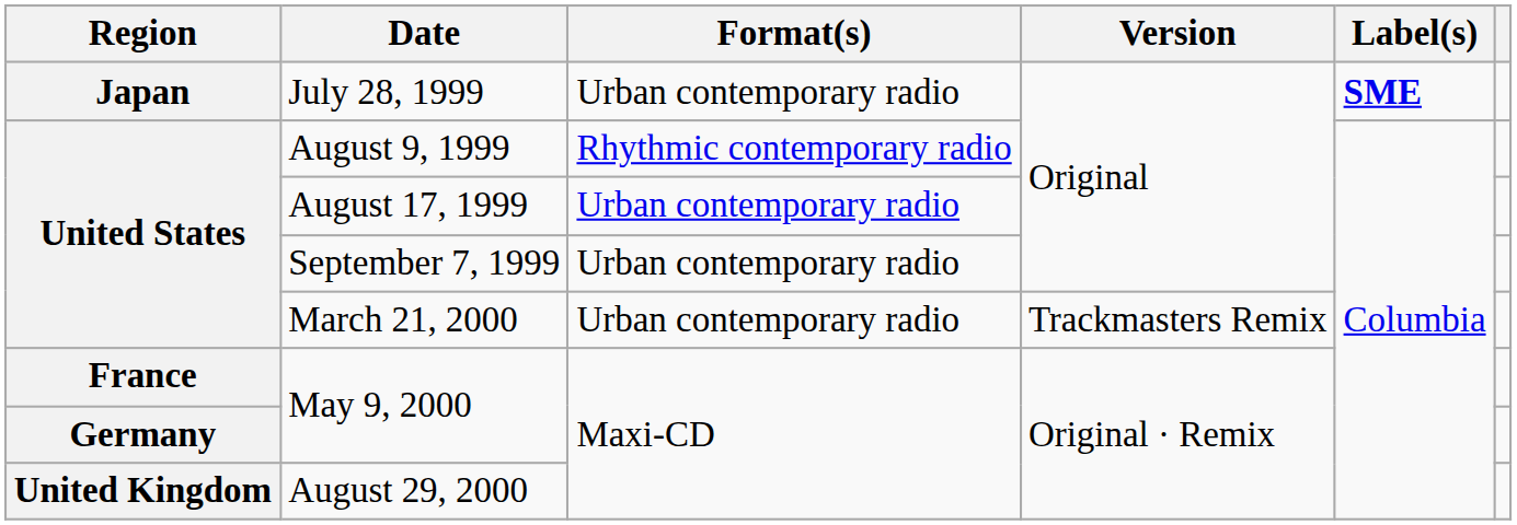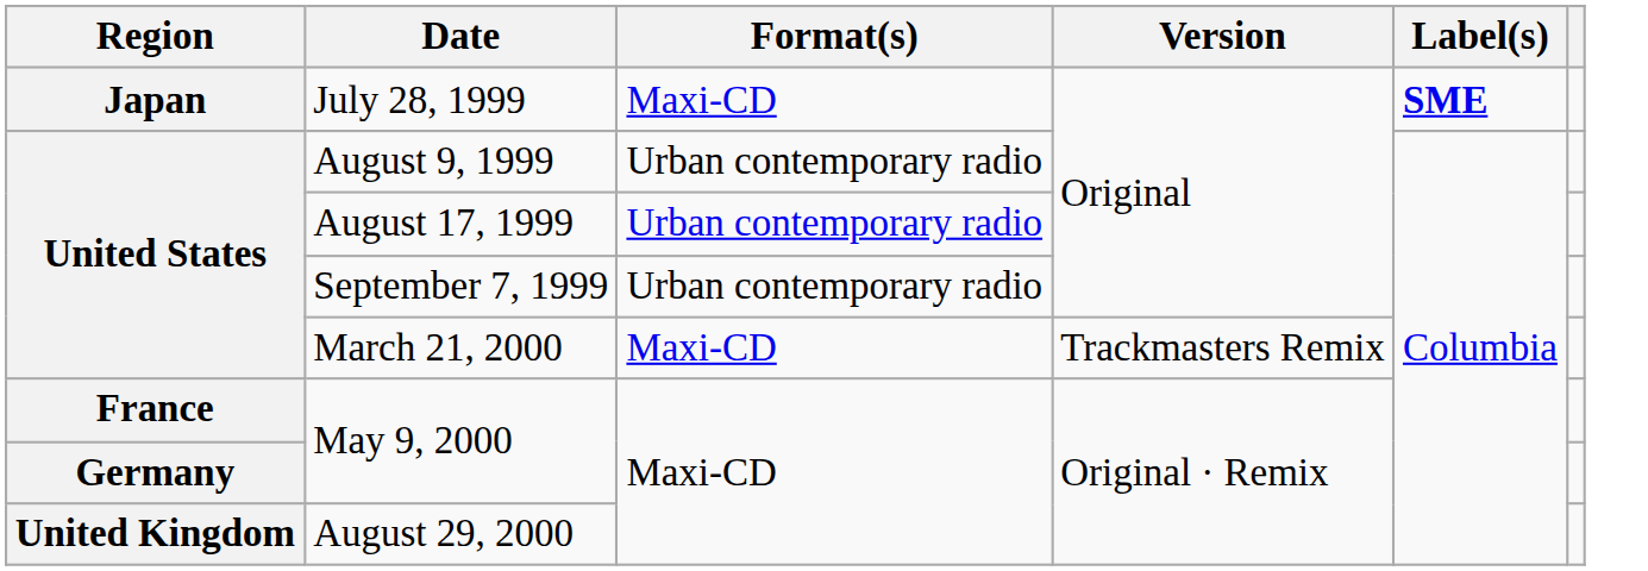July 28, 1999 | Format(s): Urban contemporary radio -> Maxi-CD
August 9, 1999 | Format(s): Rhythmic contemporary radio -> Urban contemporary radio
March 21, 2000 | Format(s): Urban contemporary radio -> Maxi-CD
